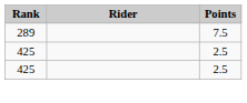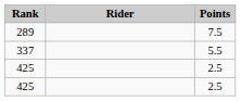+ row: 337 | 5.5
